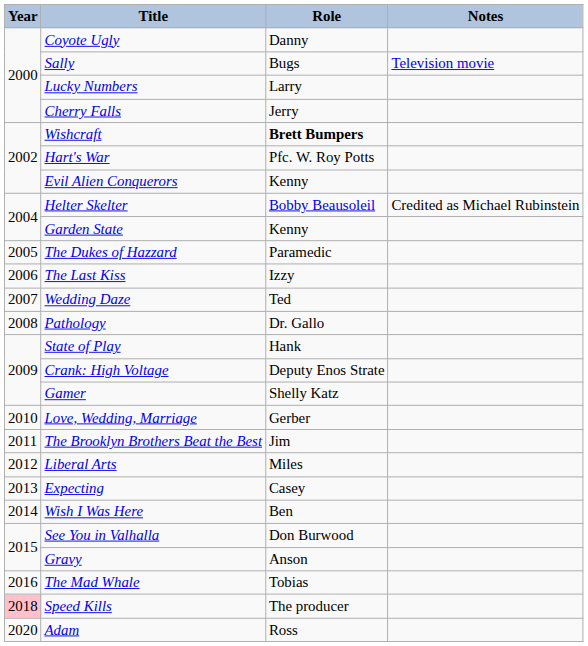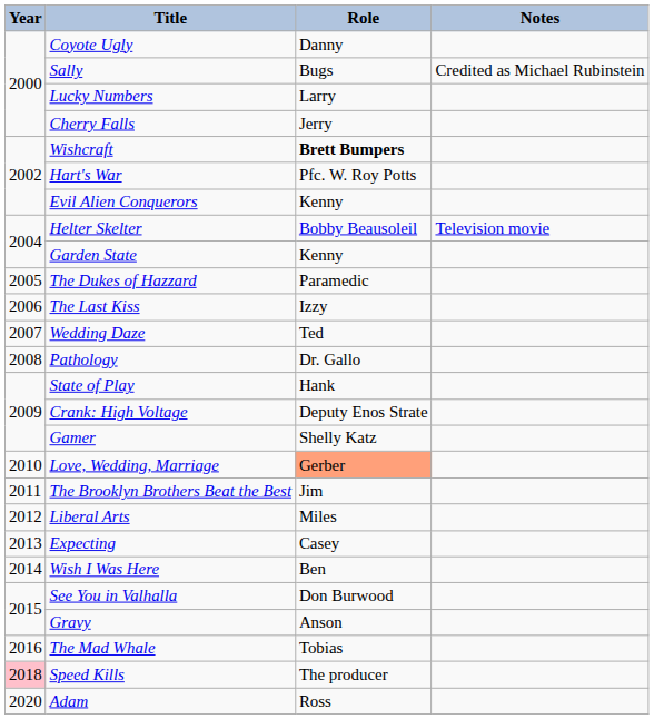Sally | Notes: Television movie -> Credited as Michael Rubinstein
Helter Skelter | Notes: Credited as Michael Rubinstein -> Television movie
Love, Wedding, Marriage | Role: no background -> lightsalmon background
